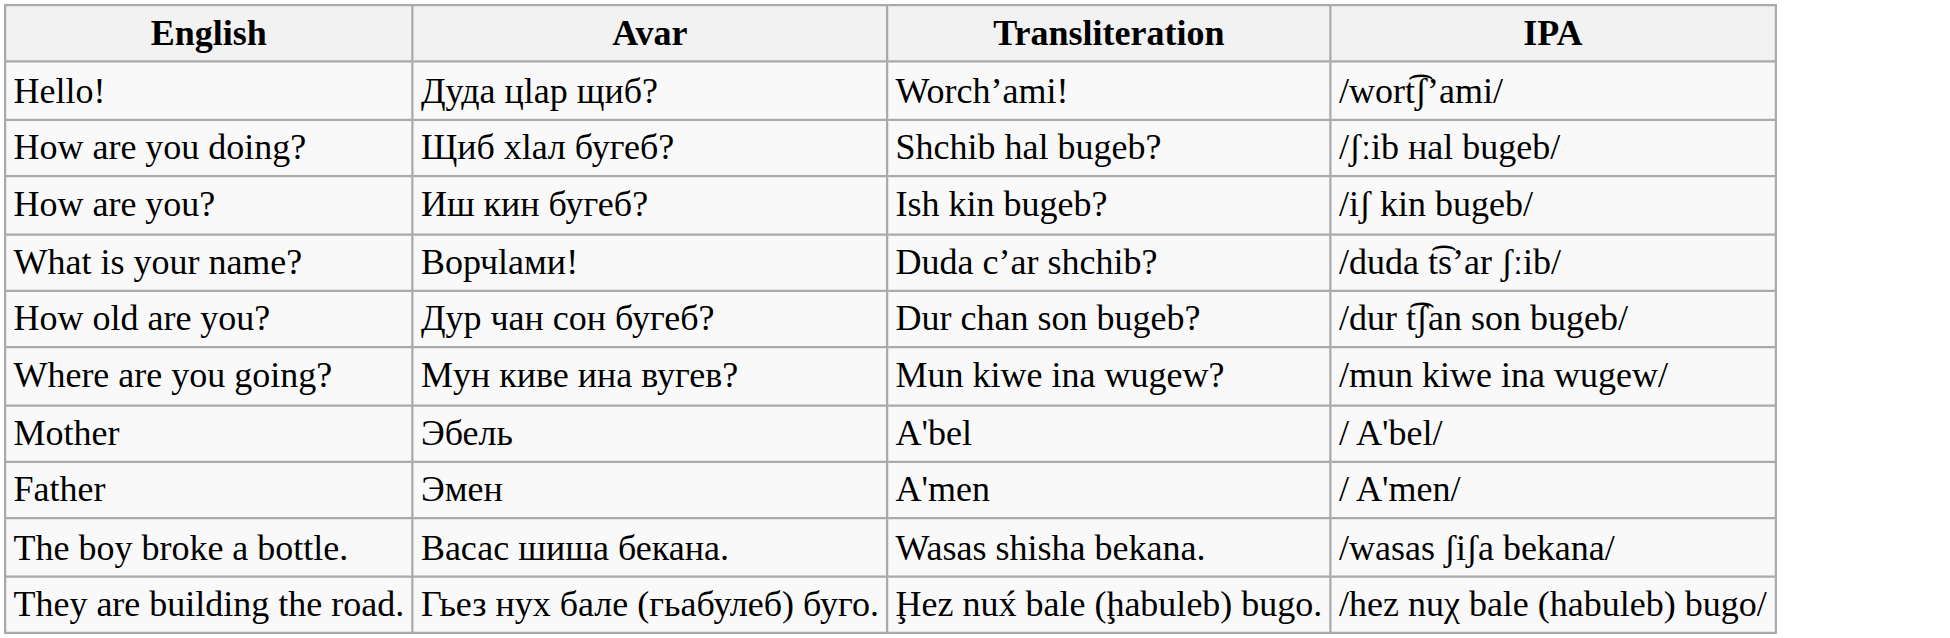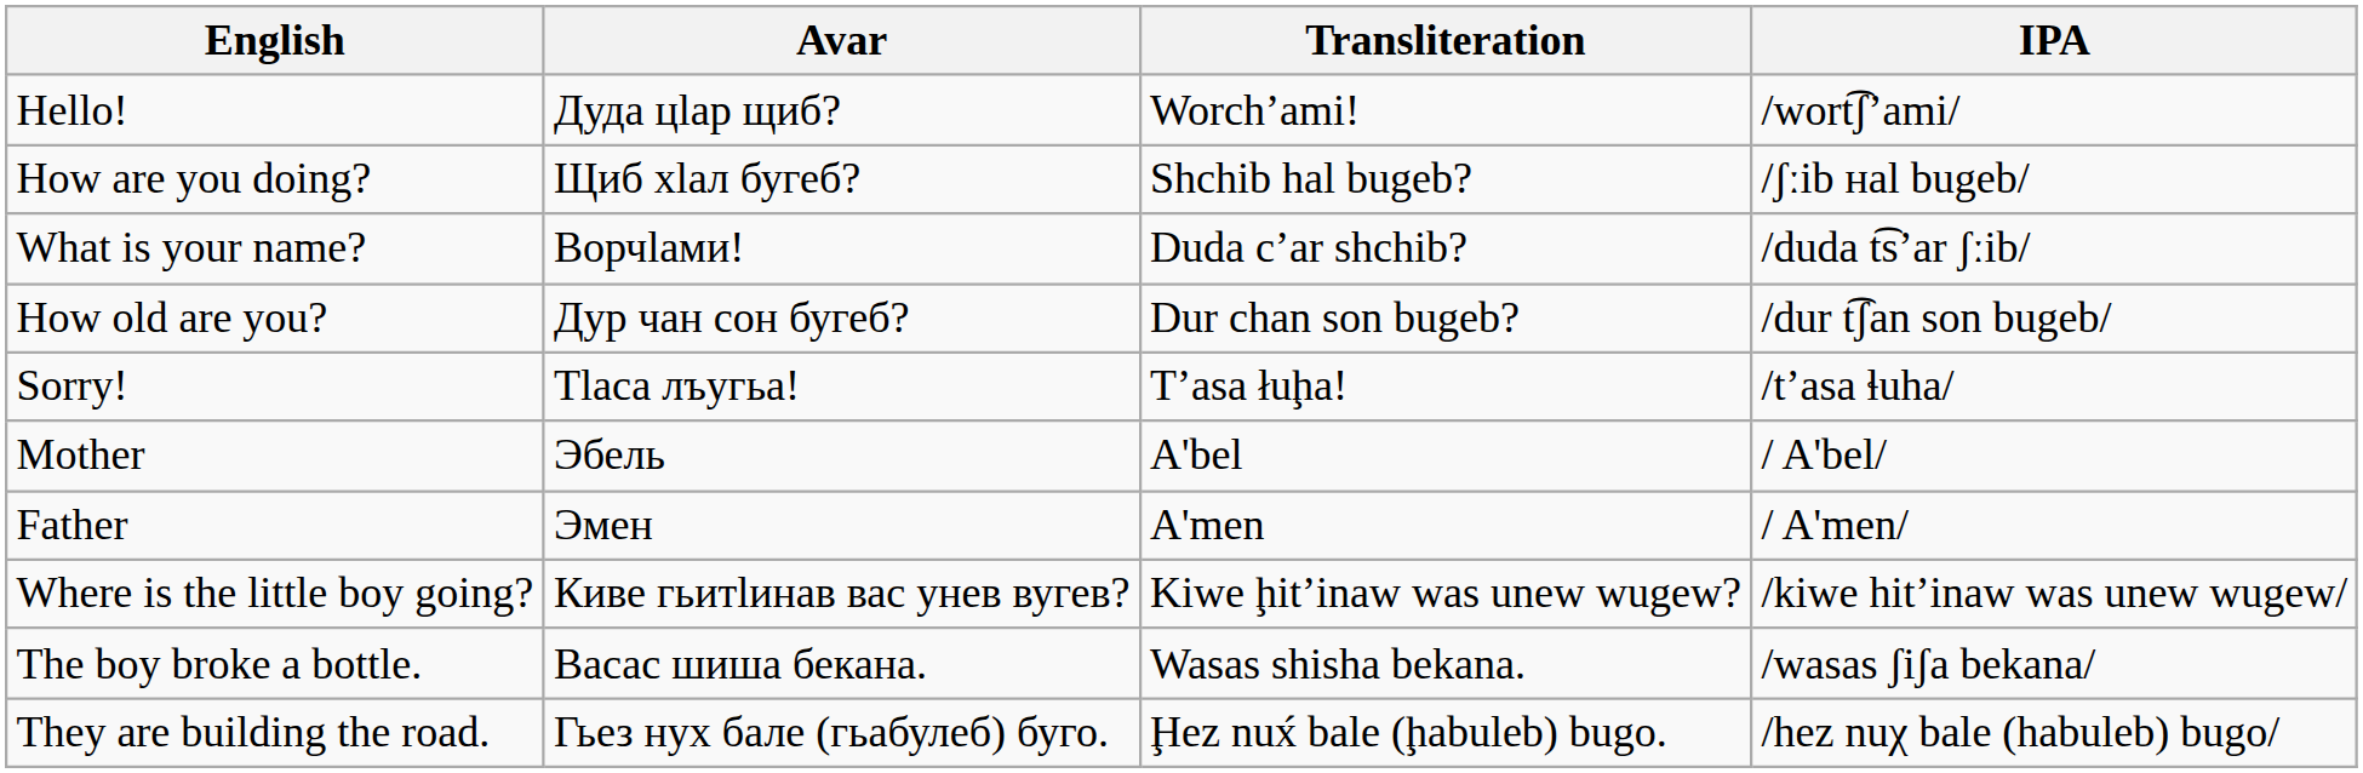- row: How are you? | Иш кин бугеб? | Ish kin bugeb? | /iʃ kin bugeb/
- row: Where are you going? | Mун киве ина вугев? | Mun kiwe ina wugew? | /mun kiwe ina wugew/
+ row: Sorry! | Тӏаса лъугьа! | T’asa łuḩa! | /t’asa ɬuha/
+ row: Where is the little boy going? | Киве гьитӏинав вас унев вугев? | Kiwe ḩit’inaw was unew wugew? | /kiwe hit’inaw was unew wugew/
